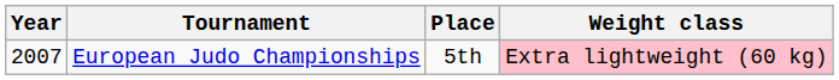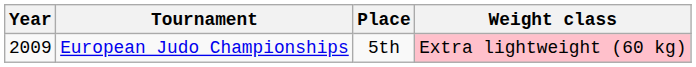European Judo Championships | Year: 2007 -> 2009
